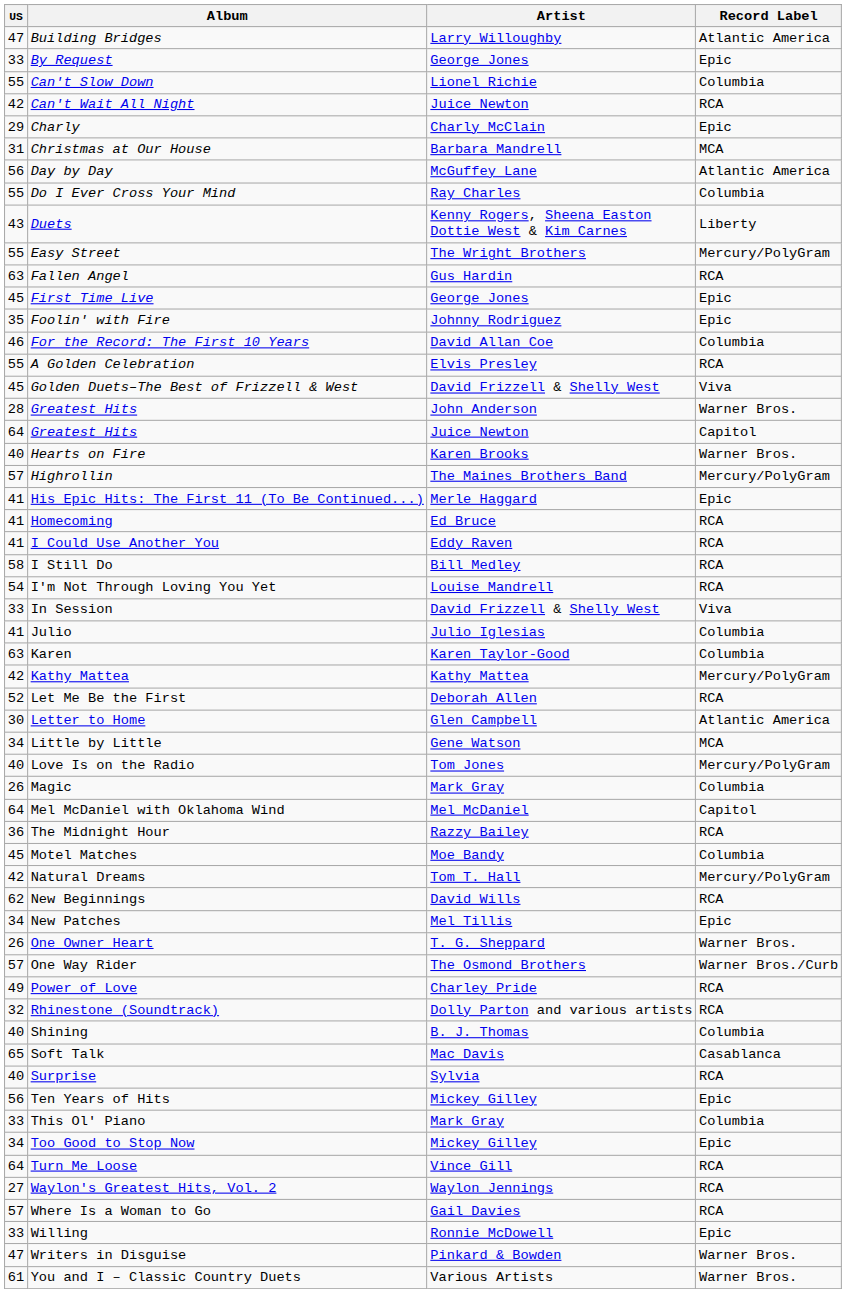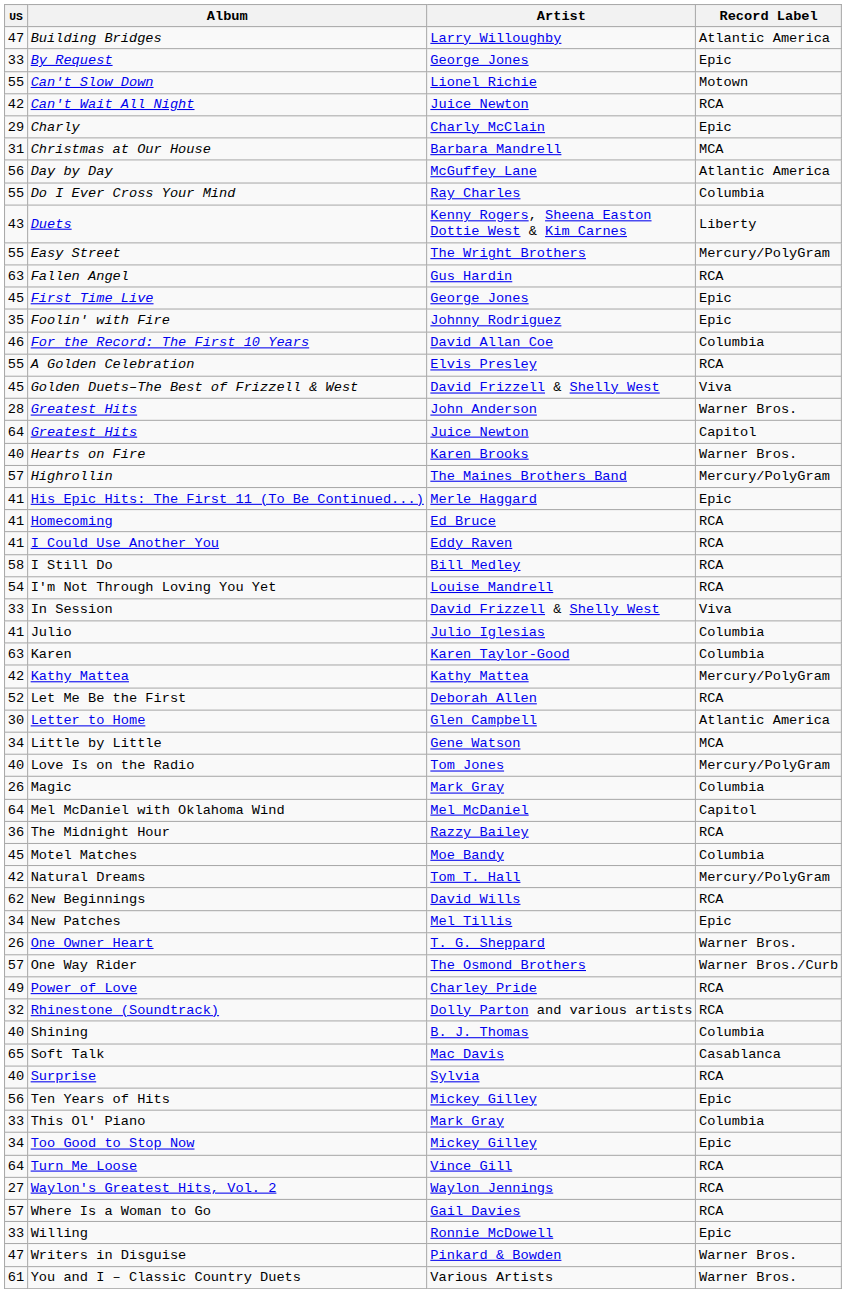Can't Slow Down | Record Label: Columbia -> Motown
